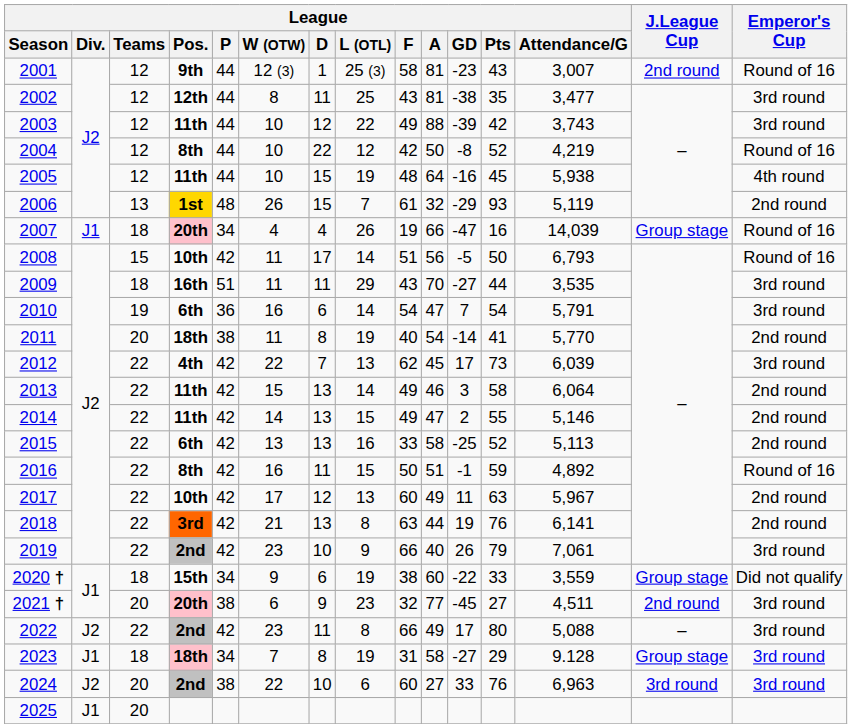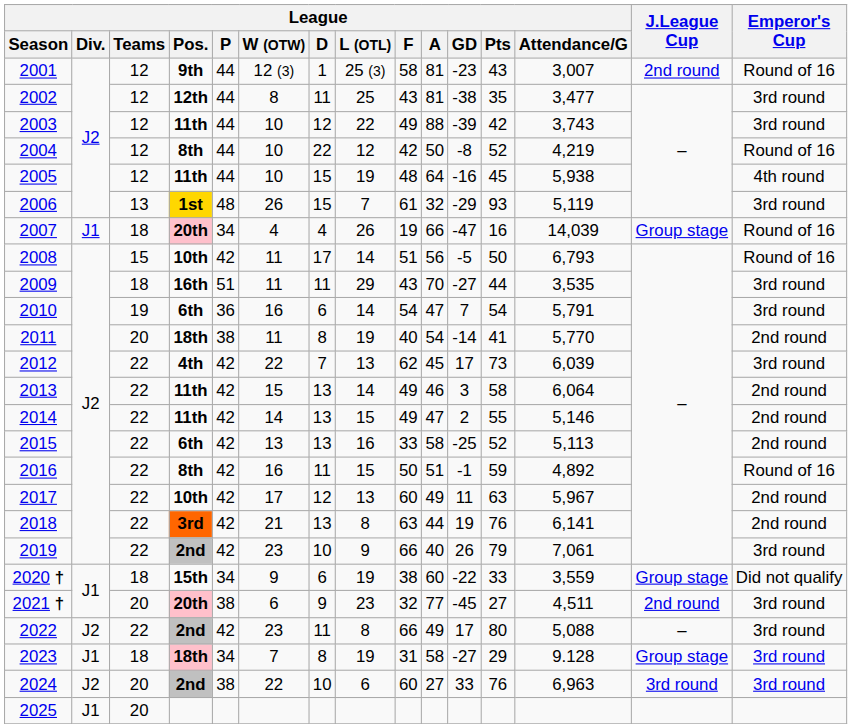2006 | Emperor's Cup: 2nd round -> 3rd round
